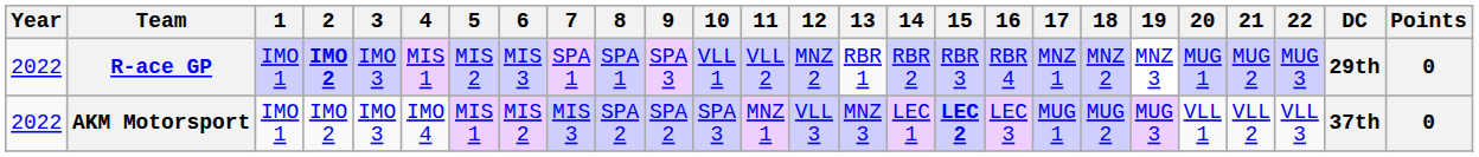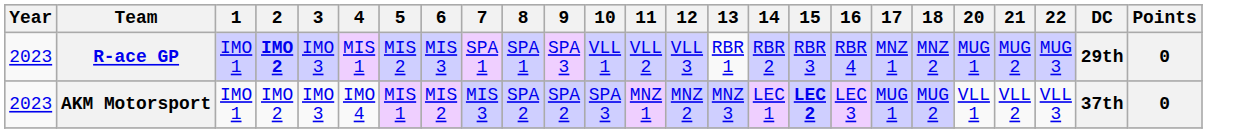- column: 19 | MNZ 3 | MUG 3
R-ace GP | Year: 2022 -> 2023
R-ace GP | 12: MNZ 2 -> VLL 3
AKM Motorsport | Year: 2022 -> 2023
AKM Motorsport | 12: VLL 3 -> MNZ 2
